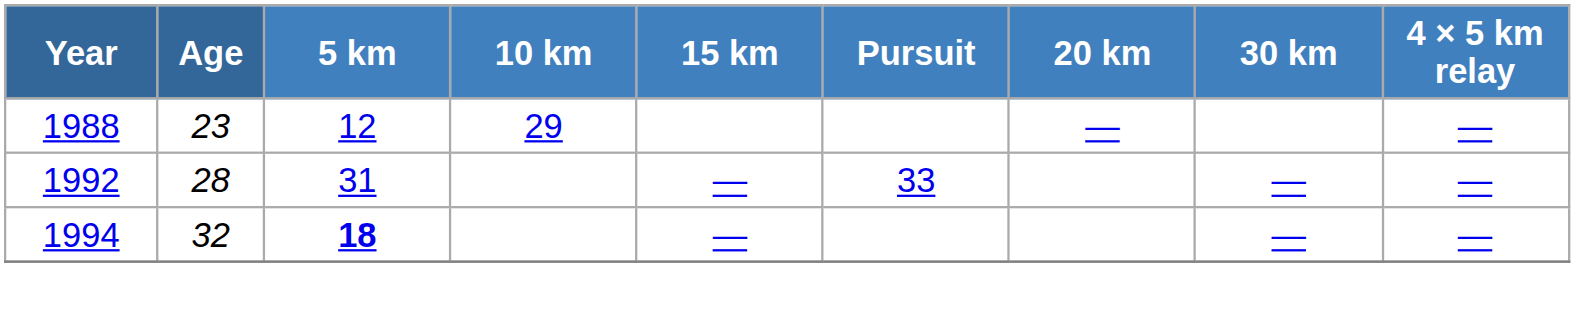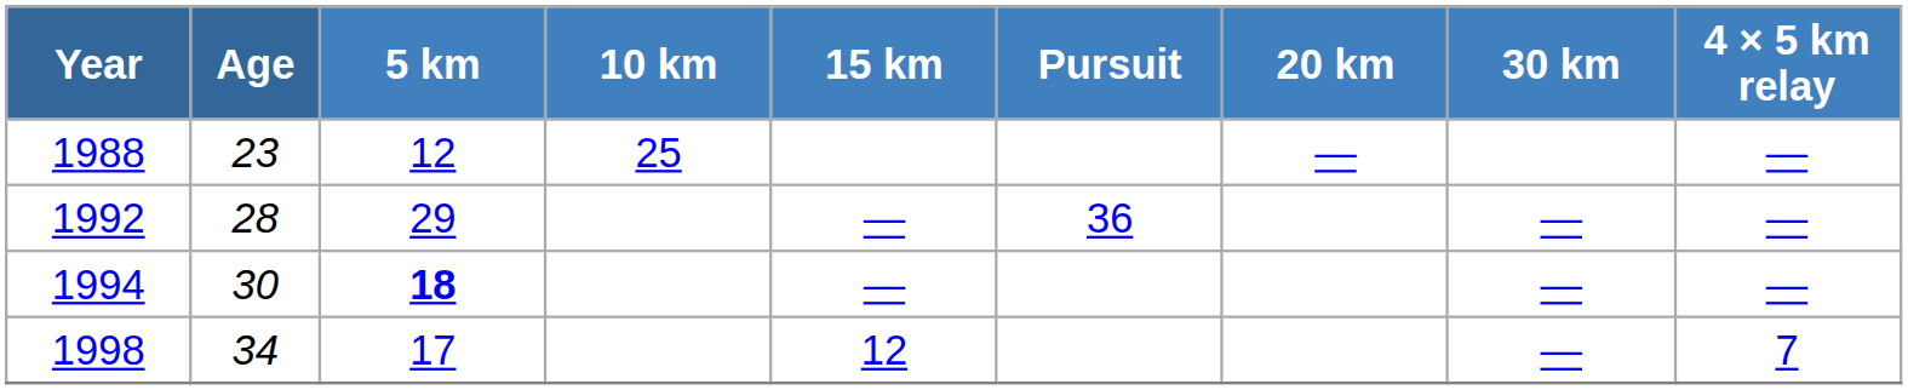1988 | 10 km: 29 -> 25
1992 | 5 km: 31 -> 29
1992 | Pursuit: 33 -> 36
1994 | Age: 32 -> 30
+ row: 1998 | 34 | 17 | 12 | — | 7
